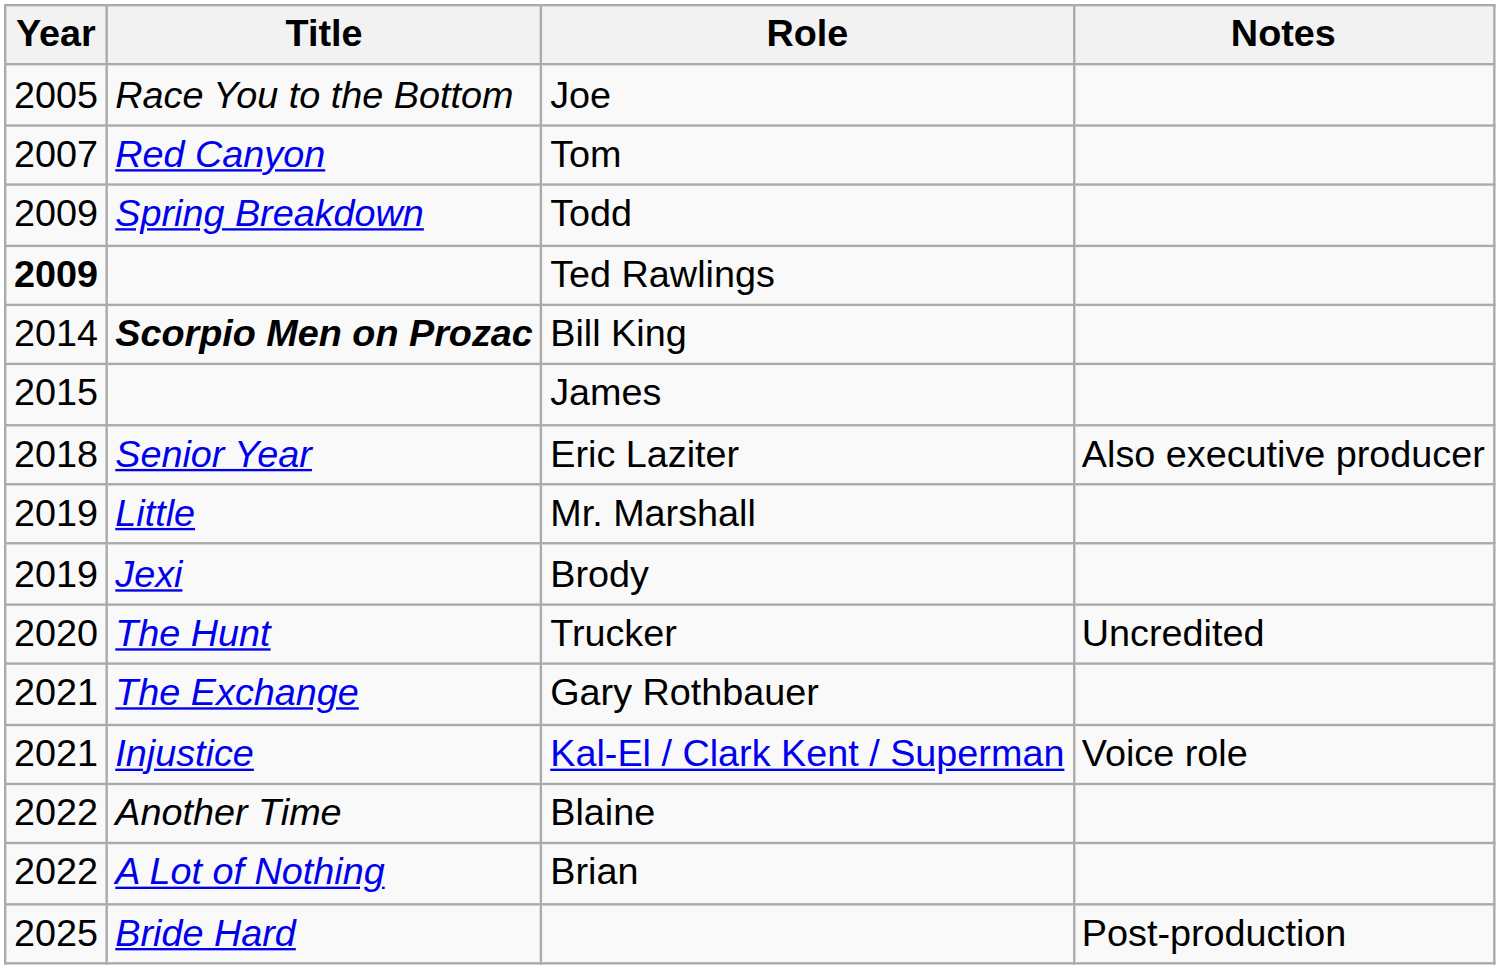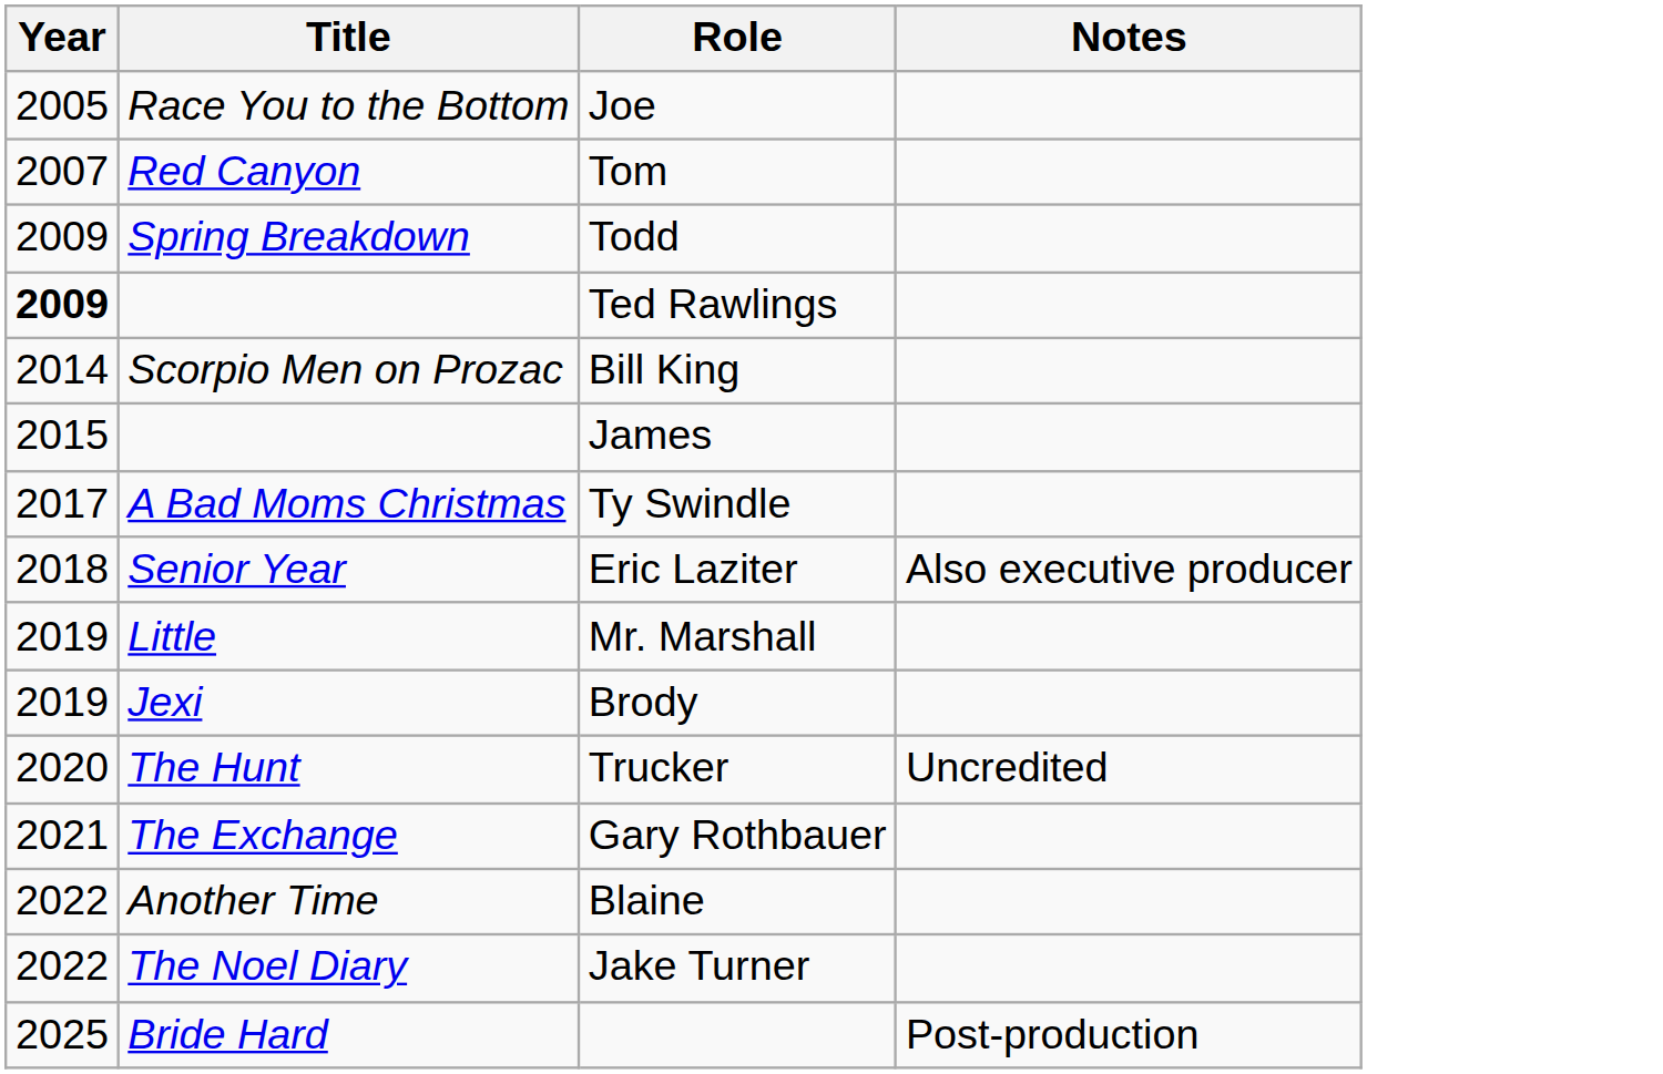Bill King | Title: bold -> normal
+ row: 2017 | A Bad Moms Christmas | Ty Swindle
- row: 2021 | Injustice | Kal-El / Clark Kent / Superman | Voice role
+ row: 2022 | The Noel Diary | Jake Turner
- row: 2022 | A Lot of Nothing | Brian
